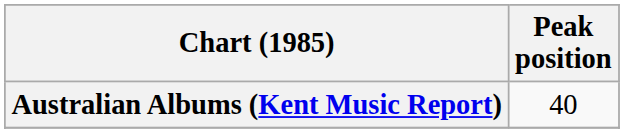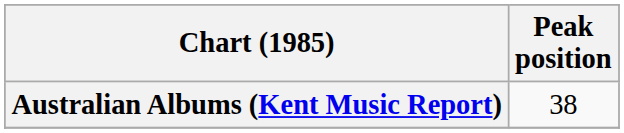Australian Albums (Kent Music Report) | Peak position: 40 -> 38
